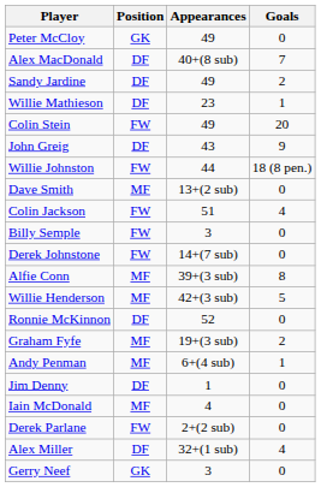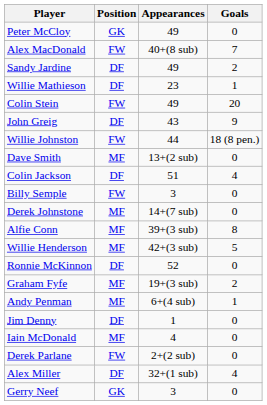Alex MacDonald | Position: DF -> FW
Colin Jackson | Position: FW -> DF
Derek Johnstone | Position: FW -> MF
